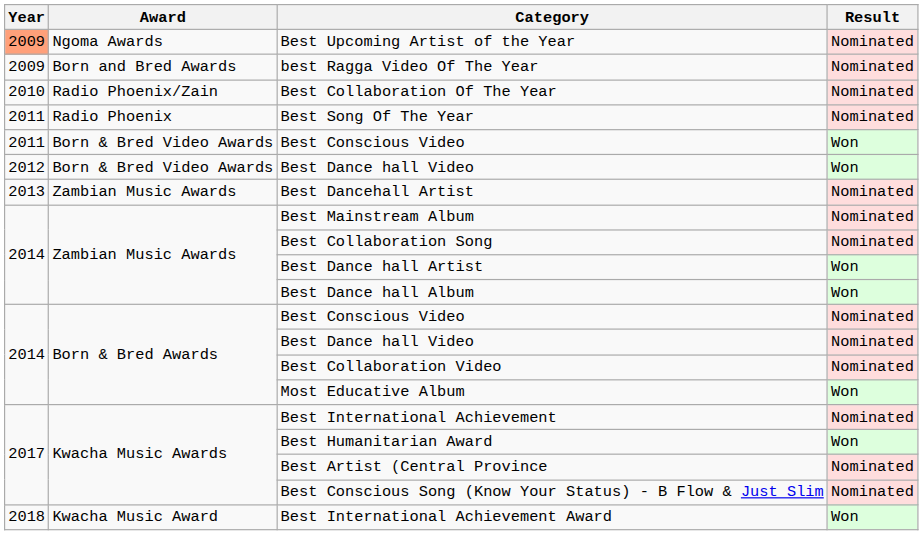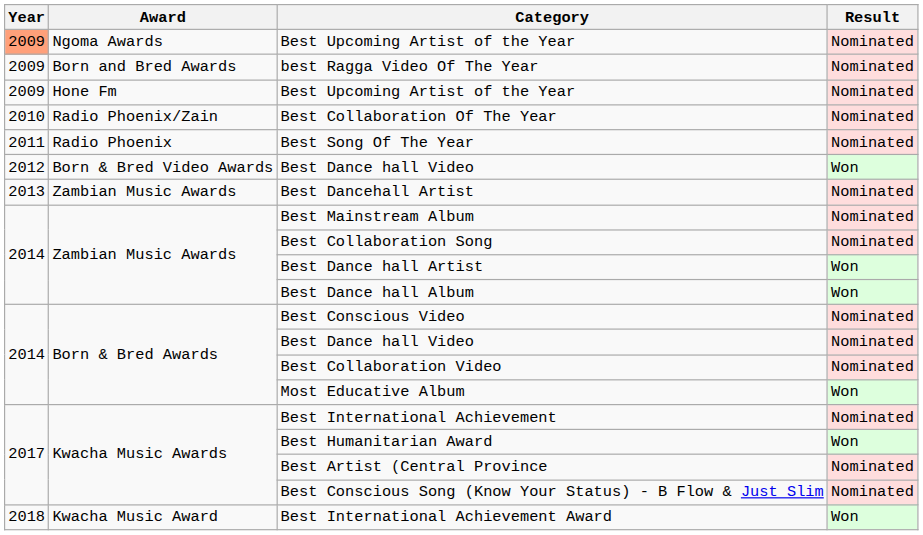+ row: 2009 | Hone Fm | Best Upcoming Artist of the Year | Nominated
- row: 2011 | Born & Bred Video Awards | Best Conscious Video | Won
